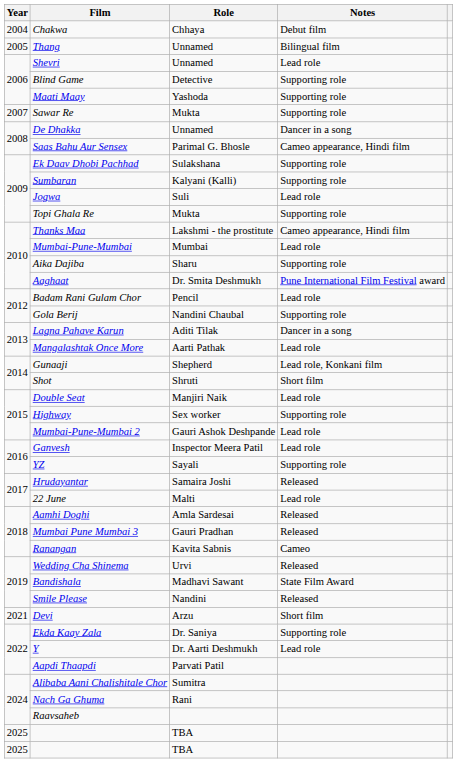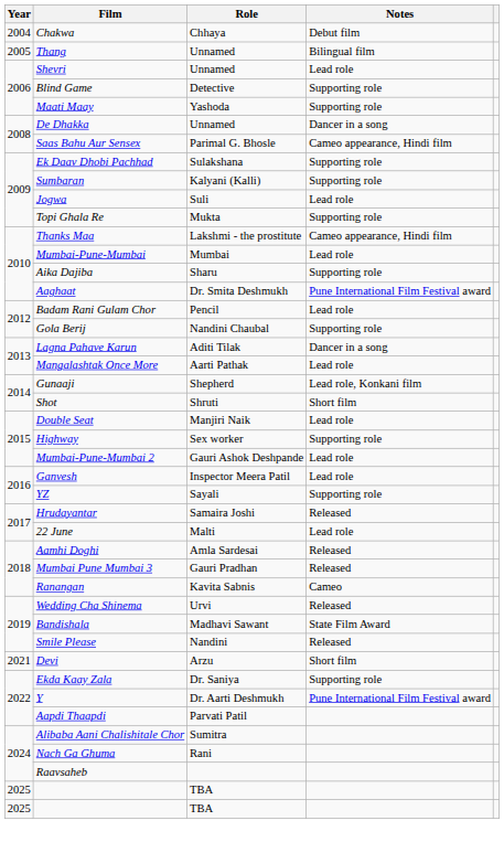- row: 2007 | Sawar Re | Mukta | Supporting role
Y | Notes: Lead role -> Pune International Film Festival award
